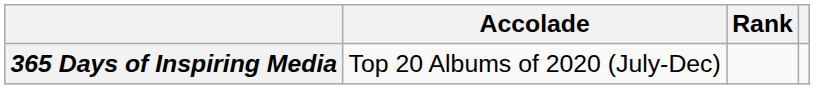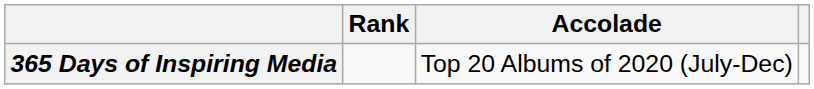columns swapped: Accolade <-> Rank
